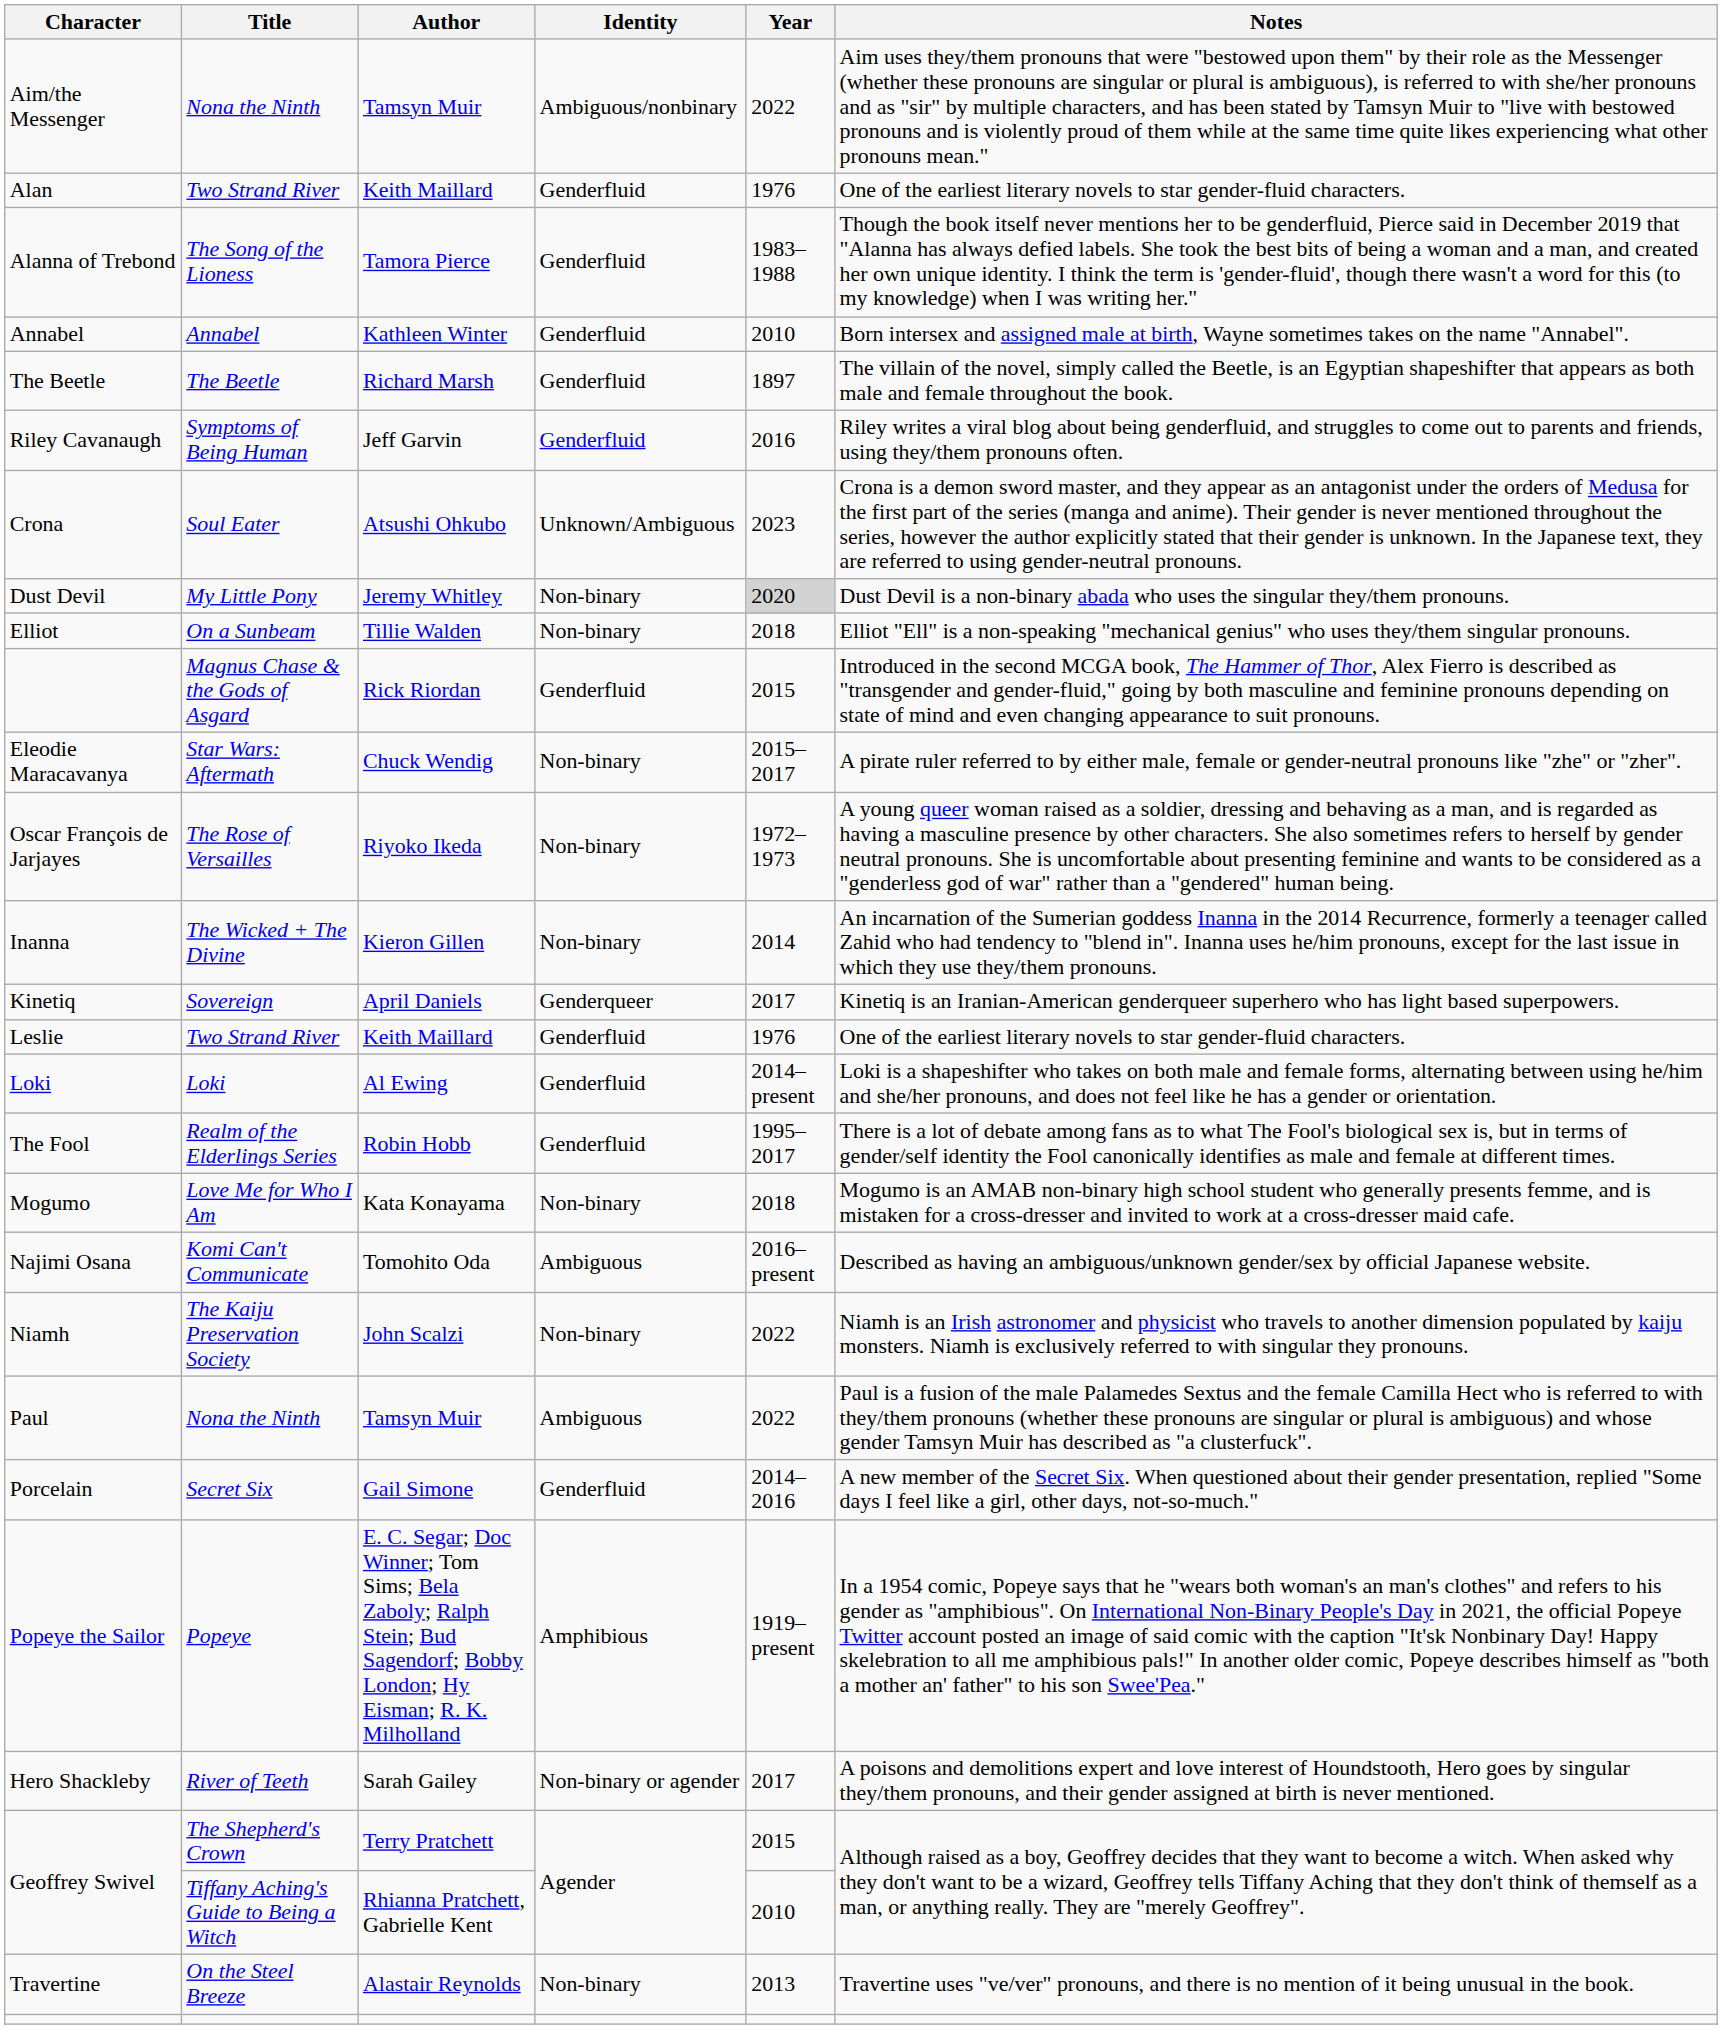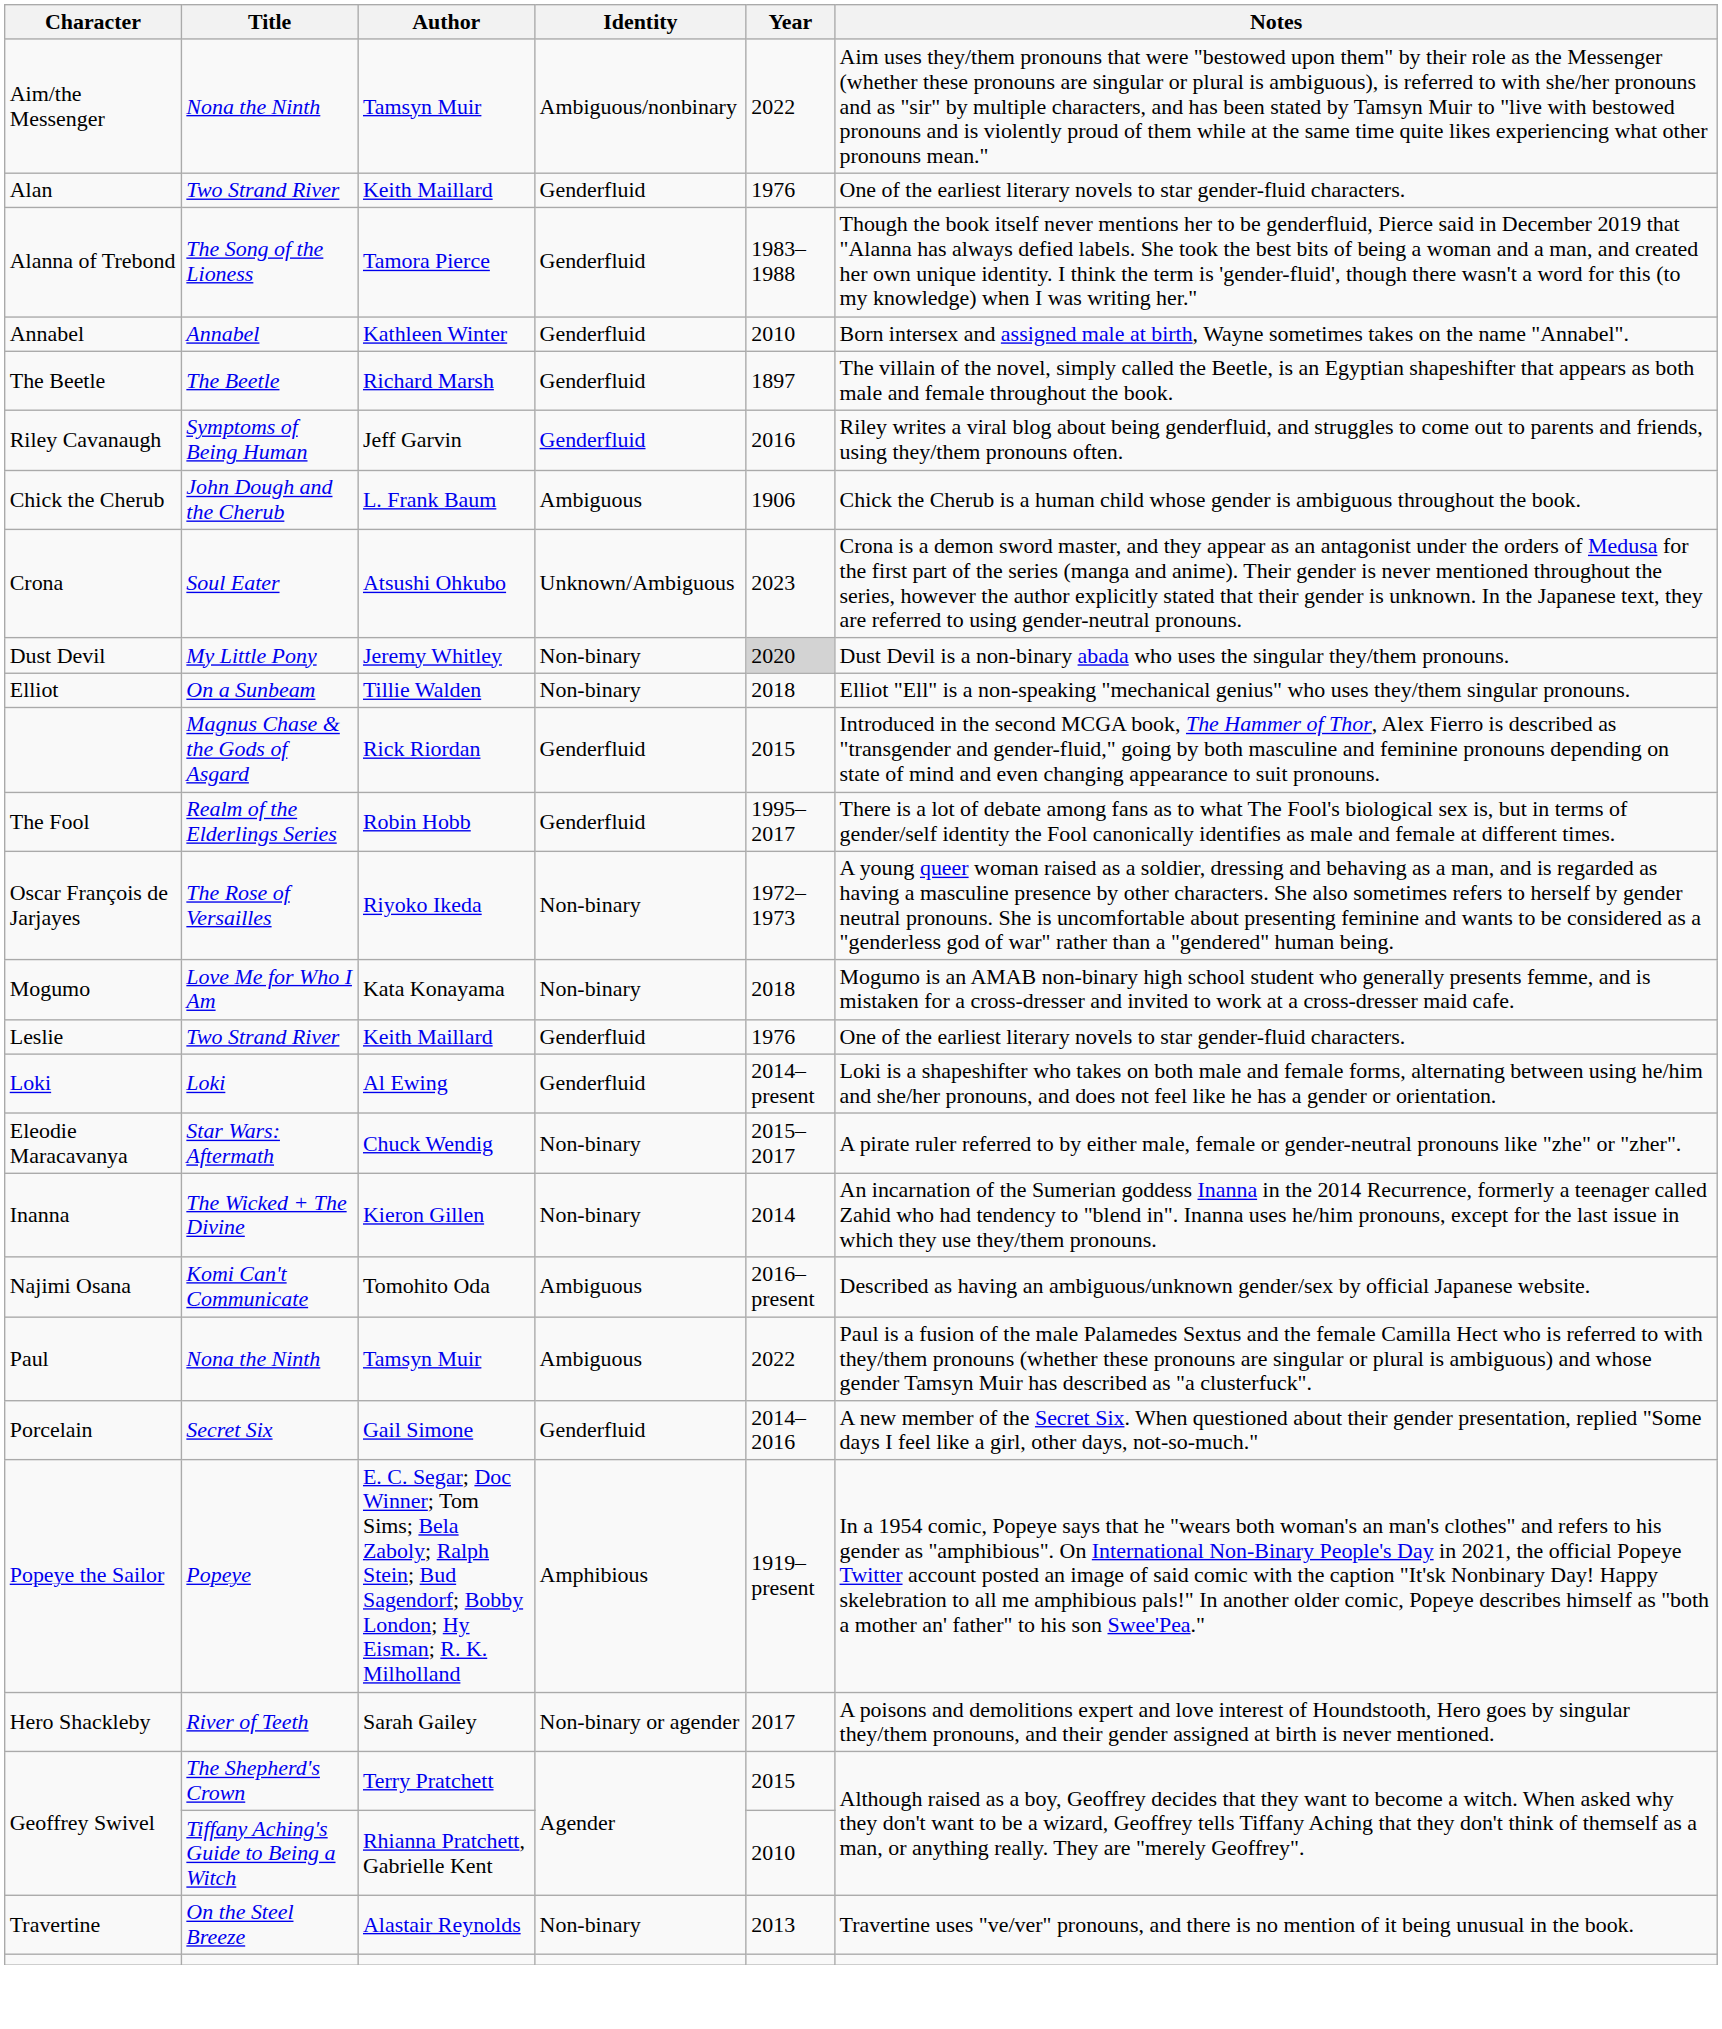+ row: Chick the Cherub | John Dough and the Cherub | L. Frank Baum | Ambiguous | 1906 | Chick the Cherub is a human child whose gender is ambiguous throughout the book.
rows swapped: The Fool <-> Eleodie Maracavanya
rows swapped: Inanna <-> Mogumo
- row: Kinetiq | Sovereign | April Daniels | Genderqueer | 2017 | Kinetiq is an Iranian-American genderqueer superhero who has light based superpowers.
- row: Niamh | The Kaiju Preservation Society | John Scalzi | Non-binary | 2022 | Niamh is an Irish astronomer and physicist who travels to another dimension populated by kaiju monsters. Niamh is exclusively referred to with singular they pronouns.
